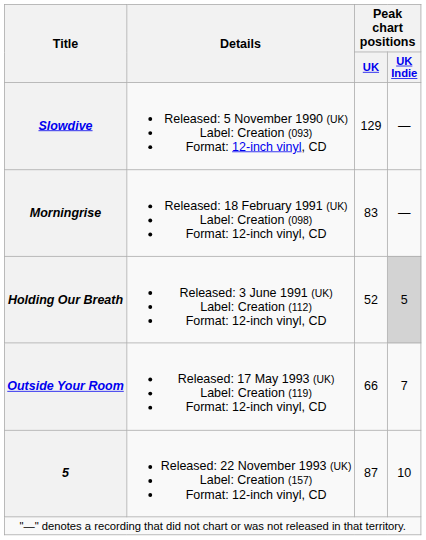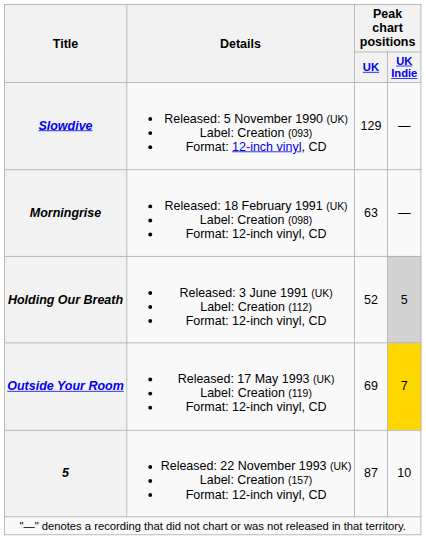Morningrise | Peak chart positions / UK: 83 -> 63
Outside Your Room | Peak chart positions / UK: 66 -> 69
Outside Your Room | Peak chart positions / UK Indie: no background -> gold background
